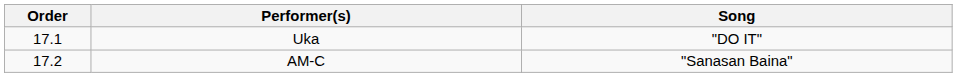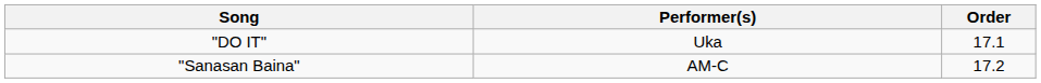columns swapped: Order <-> Song
